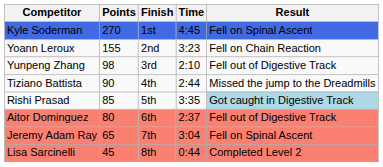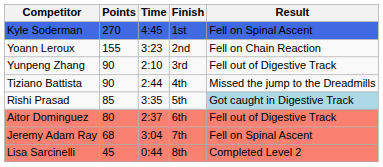columns swapped: Time <-> Finish
Yunpeng Zhang | Points: 98 -> 90
Jeremy Adam Ray | Points: 65 -> 68
